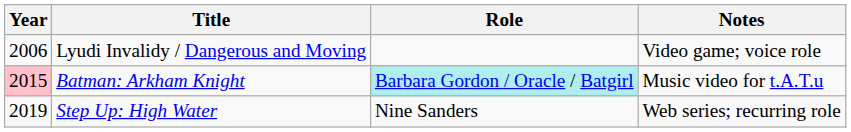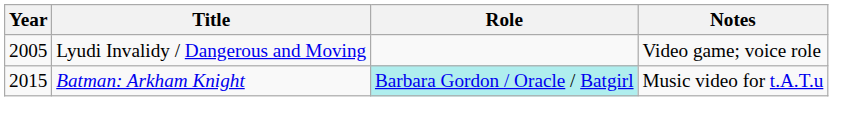Lyudi Invalidy / Dangerous and Moving | Year: 2006 -> 2005
Batman: Arkham Knight | Year: pink background -> no background
- row: 2019 | Step Up: High Water | Nine Sanders | Web series; recurring role
